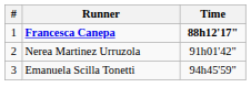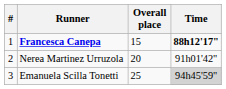+ column: Overall place | 15 | 20 | 25
Emanuela Scilla Tonetti | Time: no background -> lightgrey background
